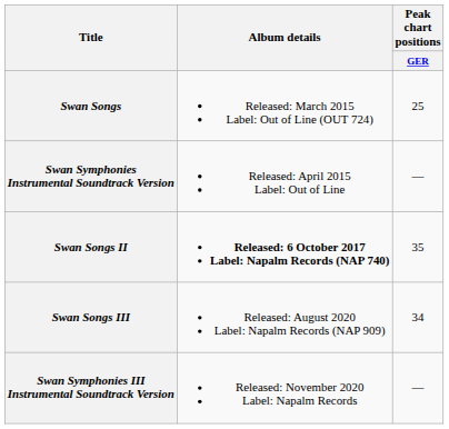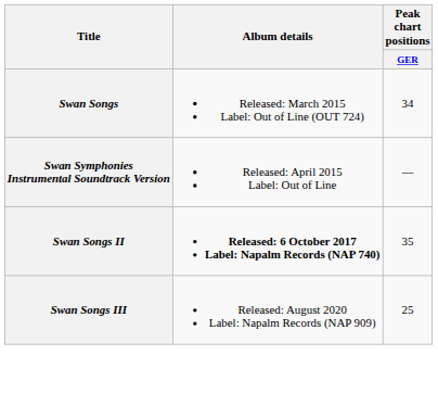Swan Songs | Peak chart positions / GER: 25 -> 34
Swan Songs III | Peak chart positions / GER: 34 -> 25
- row: Swan Symphonies III Instrumental Soundtrack Version | Released: November 2020 Label: Napalm Records | —
